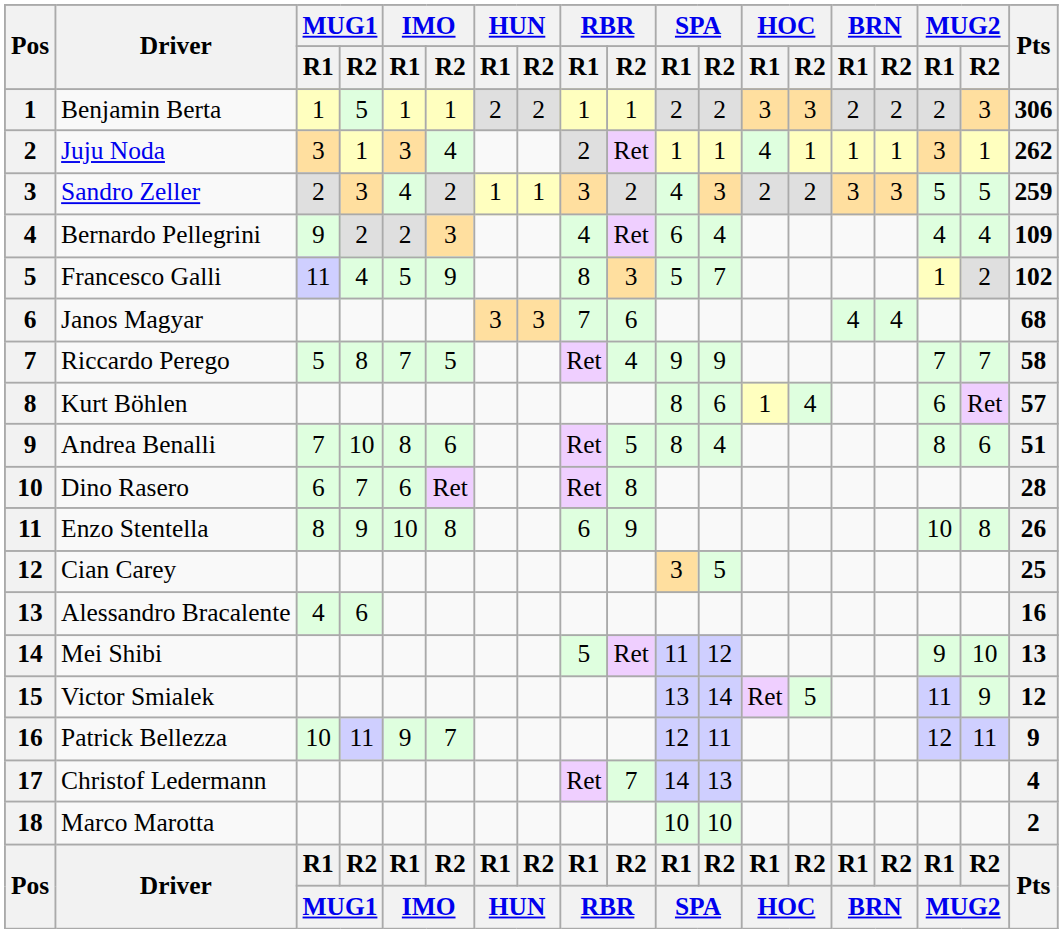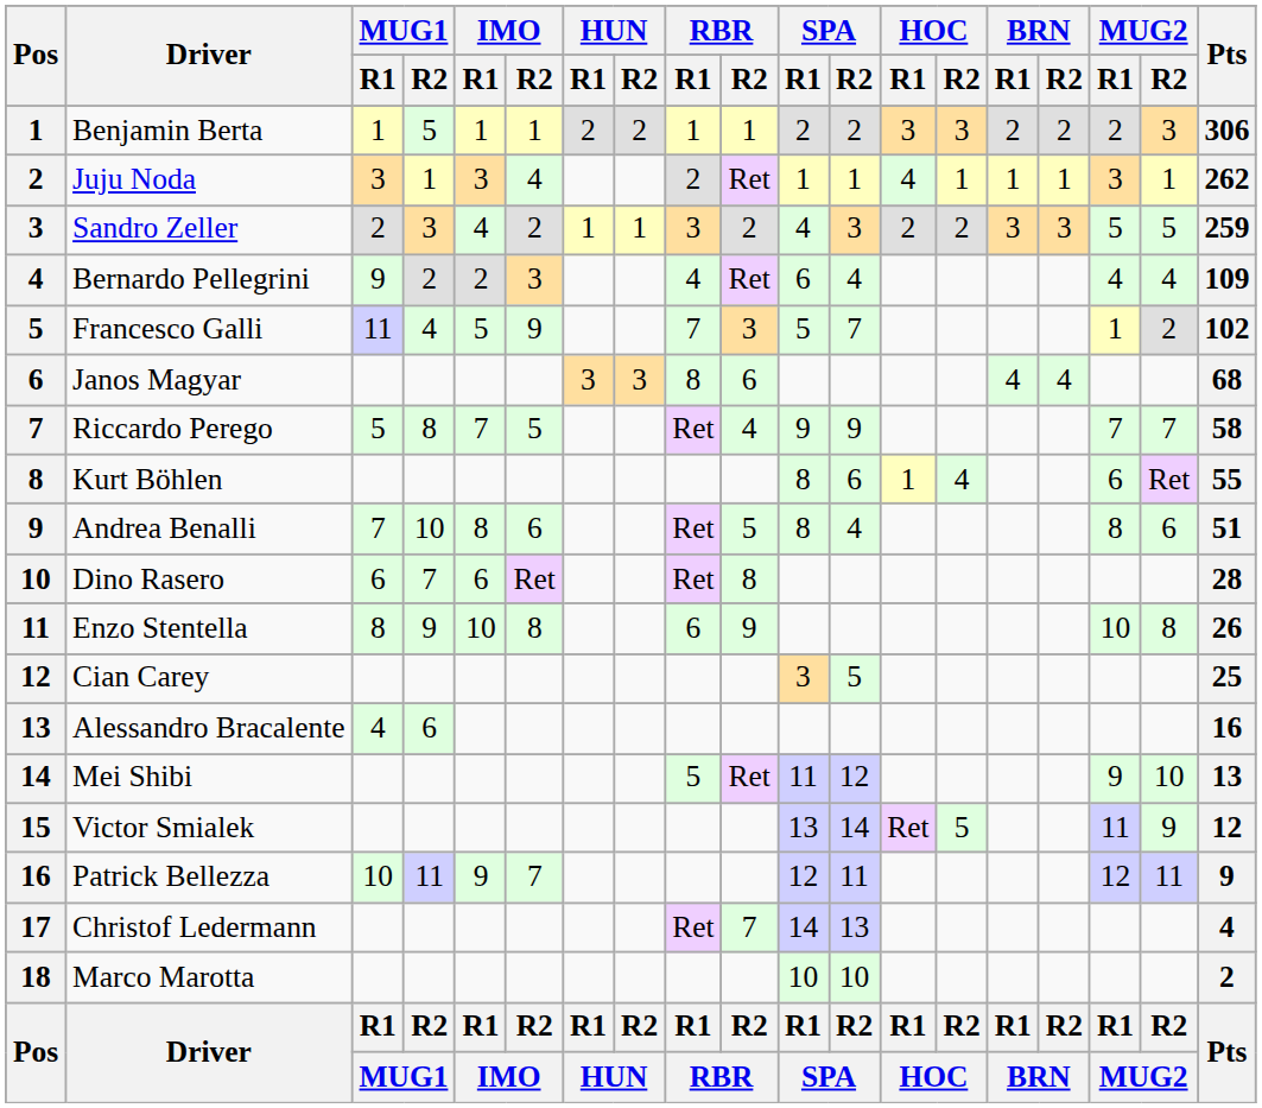Francesco Galli | RBR / R1: 8 -> 7
Janos Magyar | RBR / R1: 7 -> 8
Kurt Böhlen | Pts: 57 -> 55
